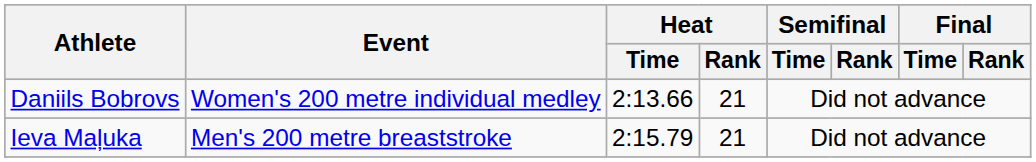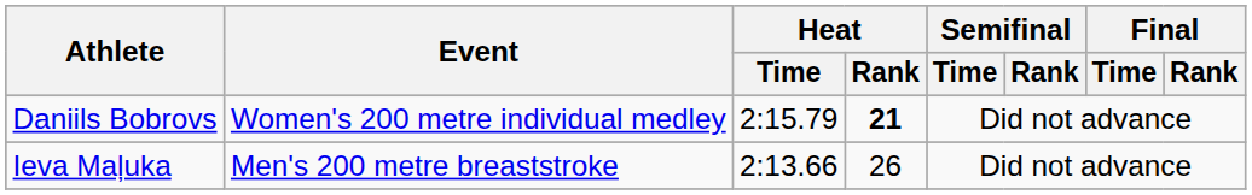Daniils Bobrovs | Heat / Time: 2:13.66 -> 2:15.79
Daniils Bobrovs | Heat / Rank: normal -> bold
Ieva Maļuka | Heat / Time: 2:15.79 -> 2:13.66
Ieva Maļuka | Heat / Rank: 21 -> 26
